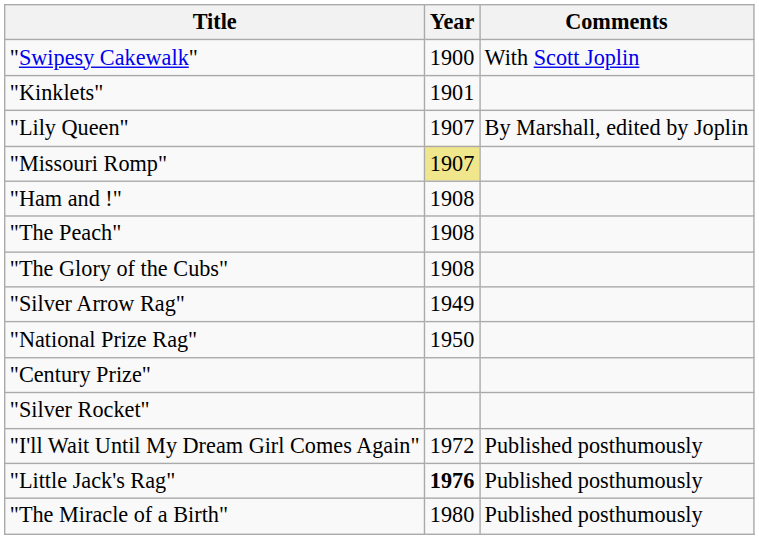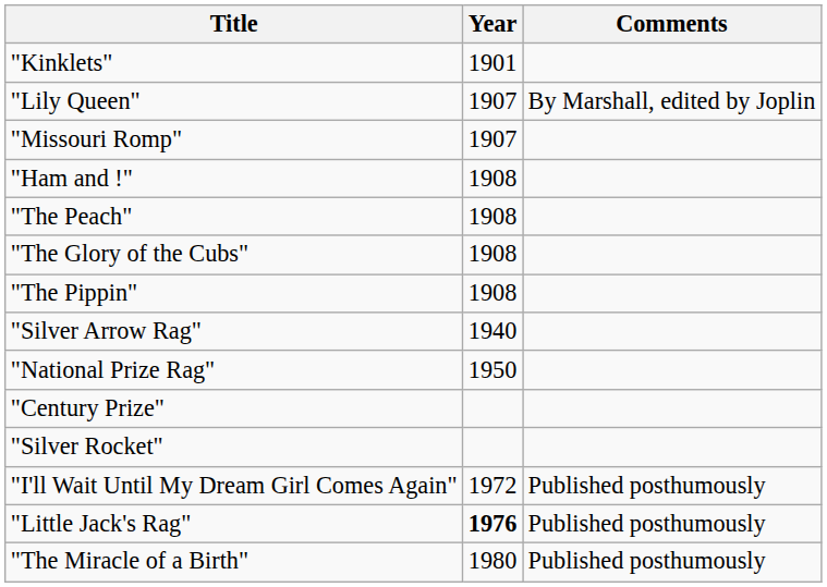- row: "Swipesy Cakewalk" | 1900 | With Scott Joplin
"Missouri Romp" | Year: khaki background -> no background
+ row: "The Pippin" | 1908
"Silver Arrow Rag" | Year: 1949 -> 1940
